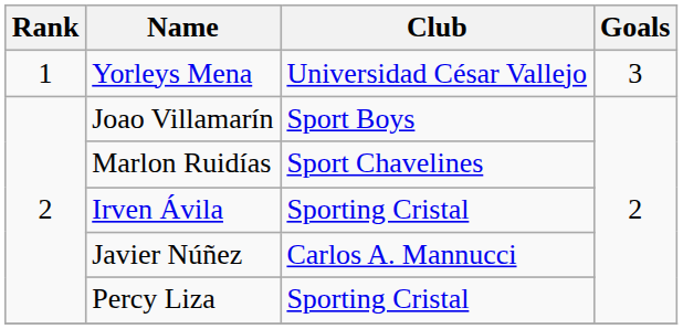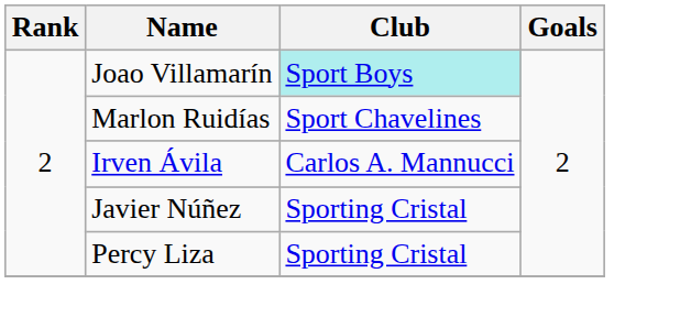- row: 1 | Yorleys Mena | Universidad César Vallejo | 3
Joao Villamarín | Club: no background -> paleturquoise background
Irven Ávila | Club: Sporting Cristal -> Carlos A. Mannucci
Javier Núñez | Club: Carlos A. Mannucci -> Sporting Cristal
